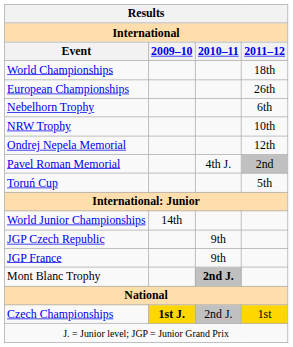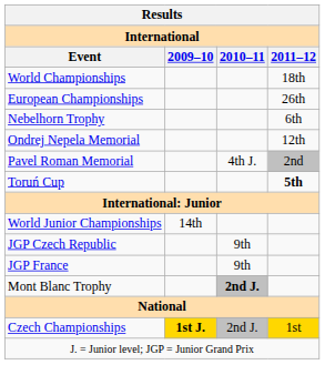- row: NRW Trophy | 10th
Toruń Cup | 2011–12: normal -> bold
